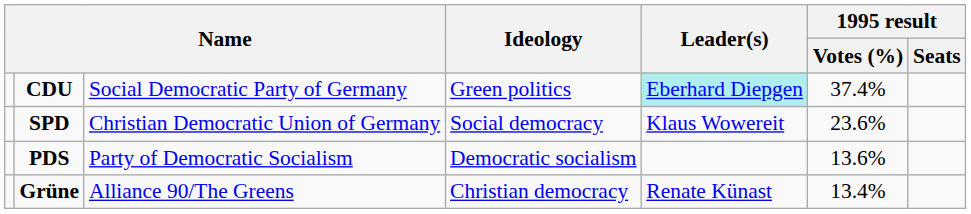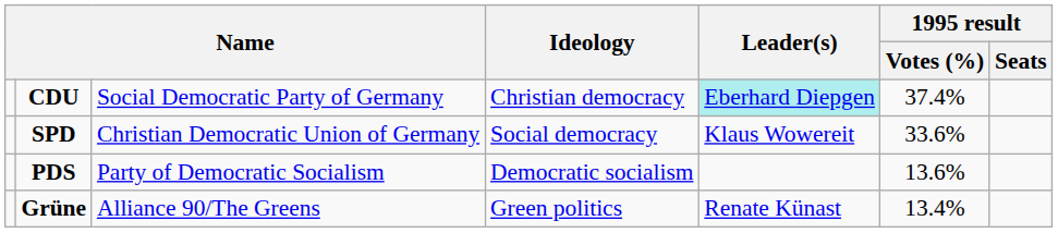CDU | Ideology: Green politics -> Christian democracy
SPD | 1995 result / Votes (%): 23.6% -> 33.6%
Grüne | Ideology: Christian democracy -> Green politics
